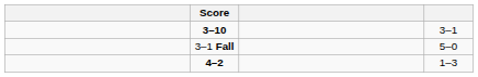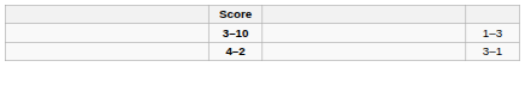3–10 | column 4: 3–1 -> 1–3
- row: 3–1 Fall | 5–0
4–2 | column 4: 1–3 -> 3–1
